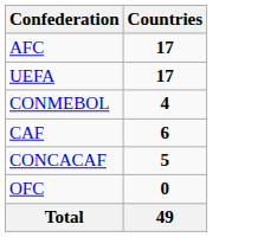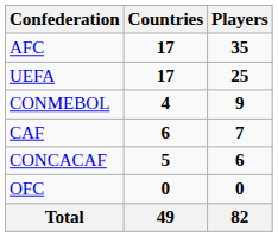+ column: Players | 35 | 25 | 9 | 7 | 6 | 0 | 82
